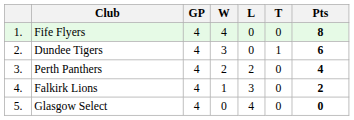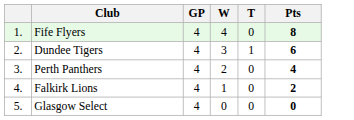- column: L | 0 | 0 | 2 | 3 | 4
